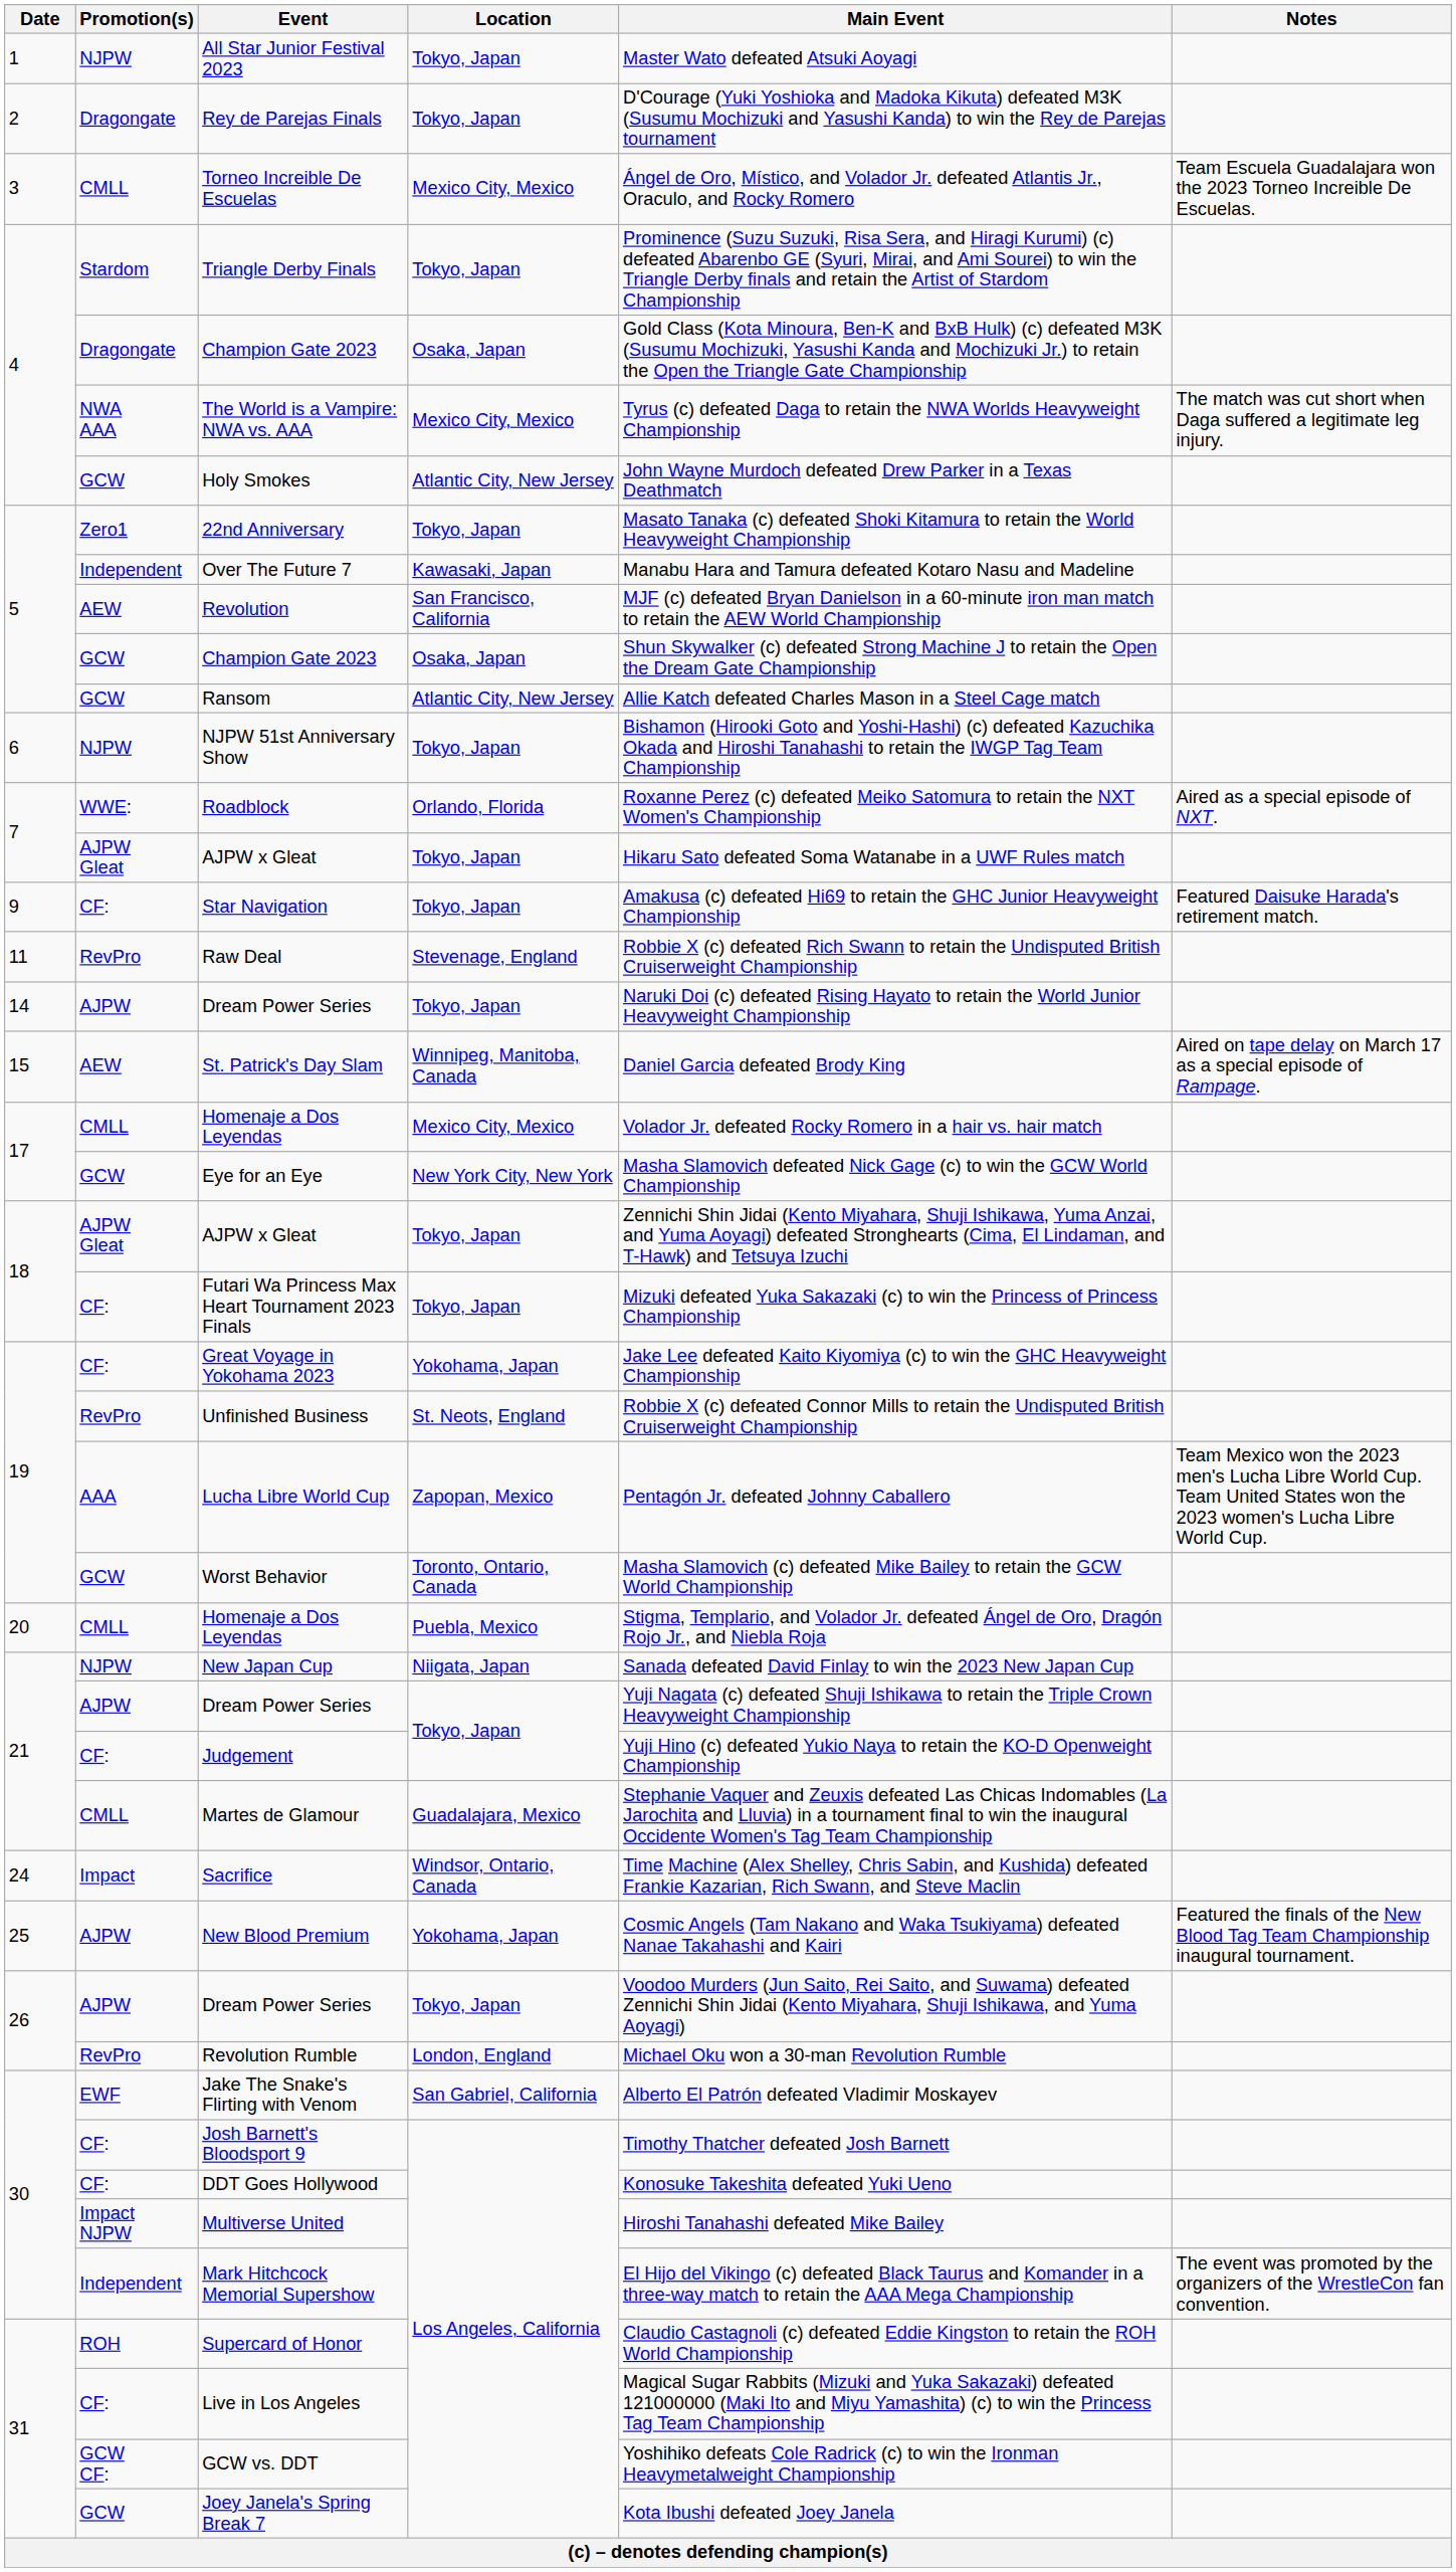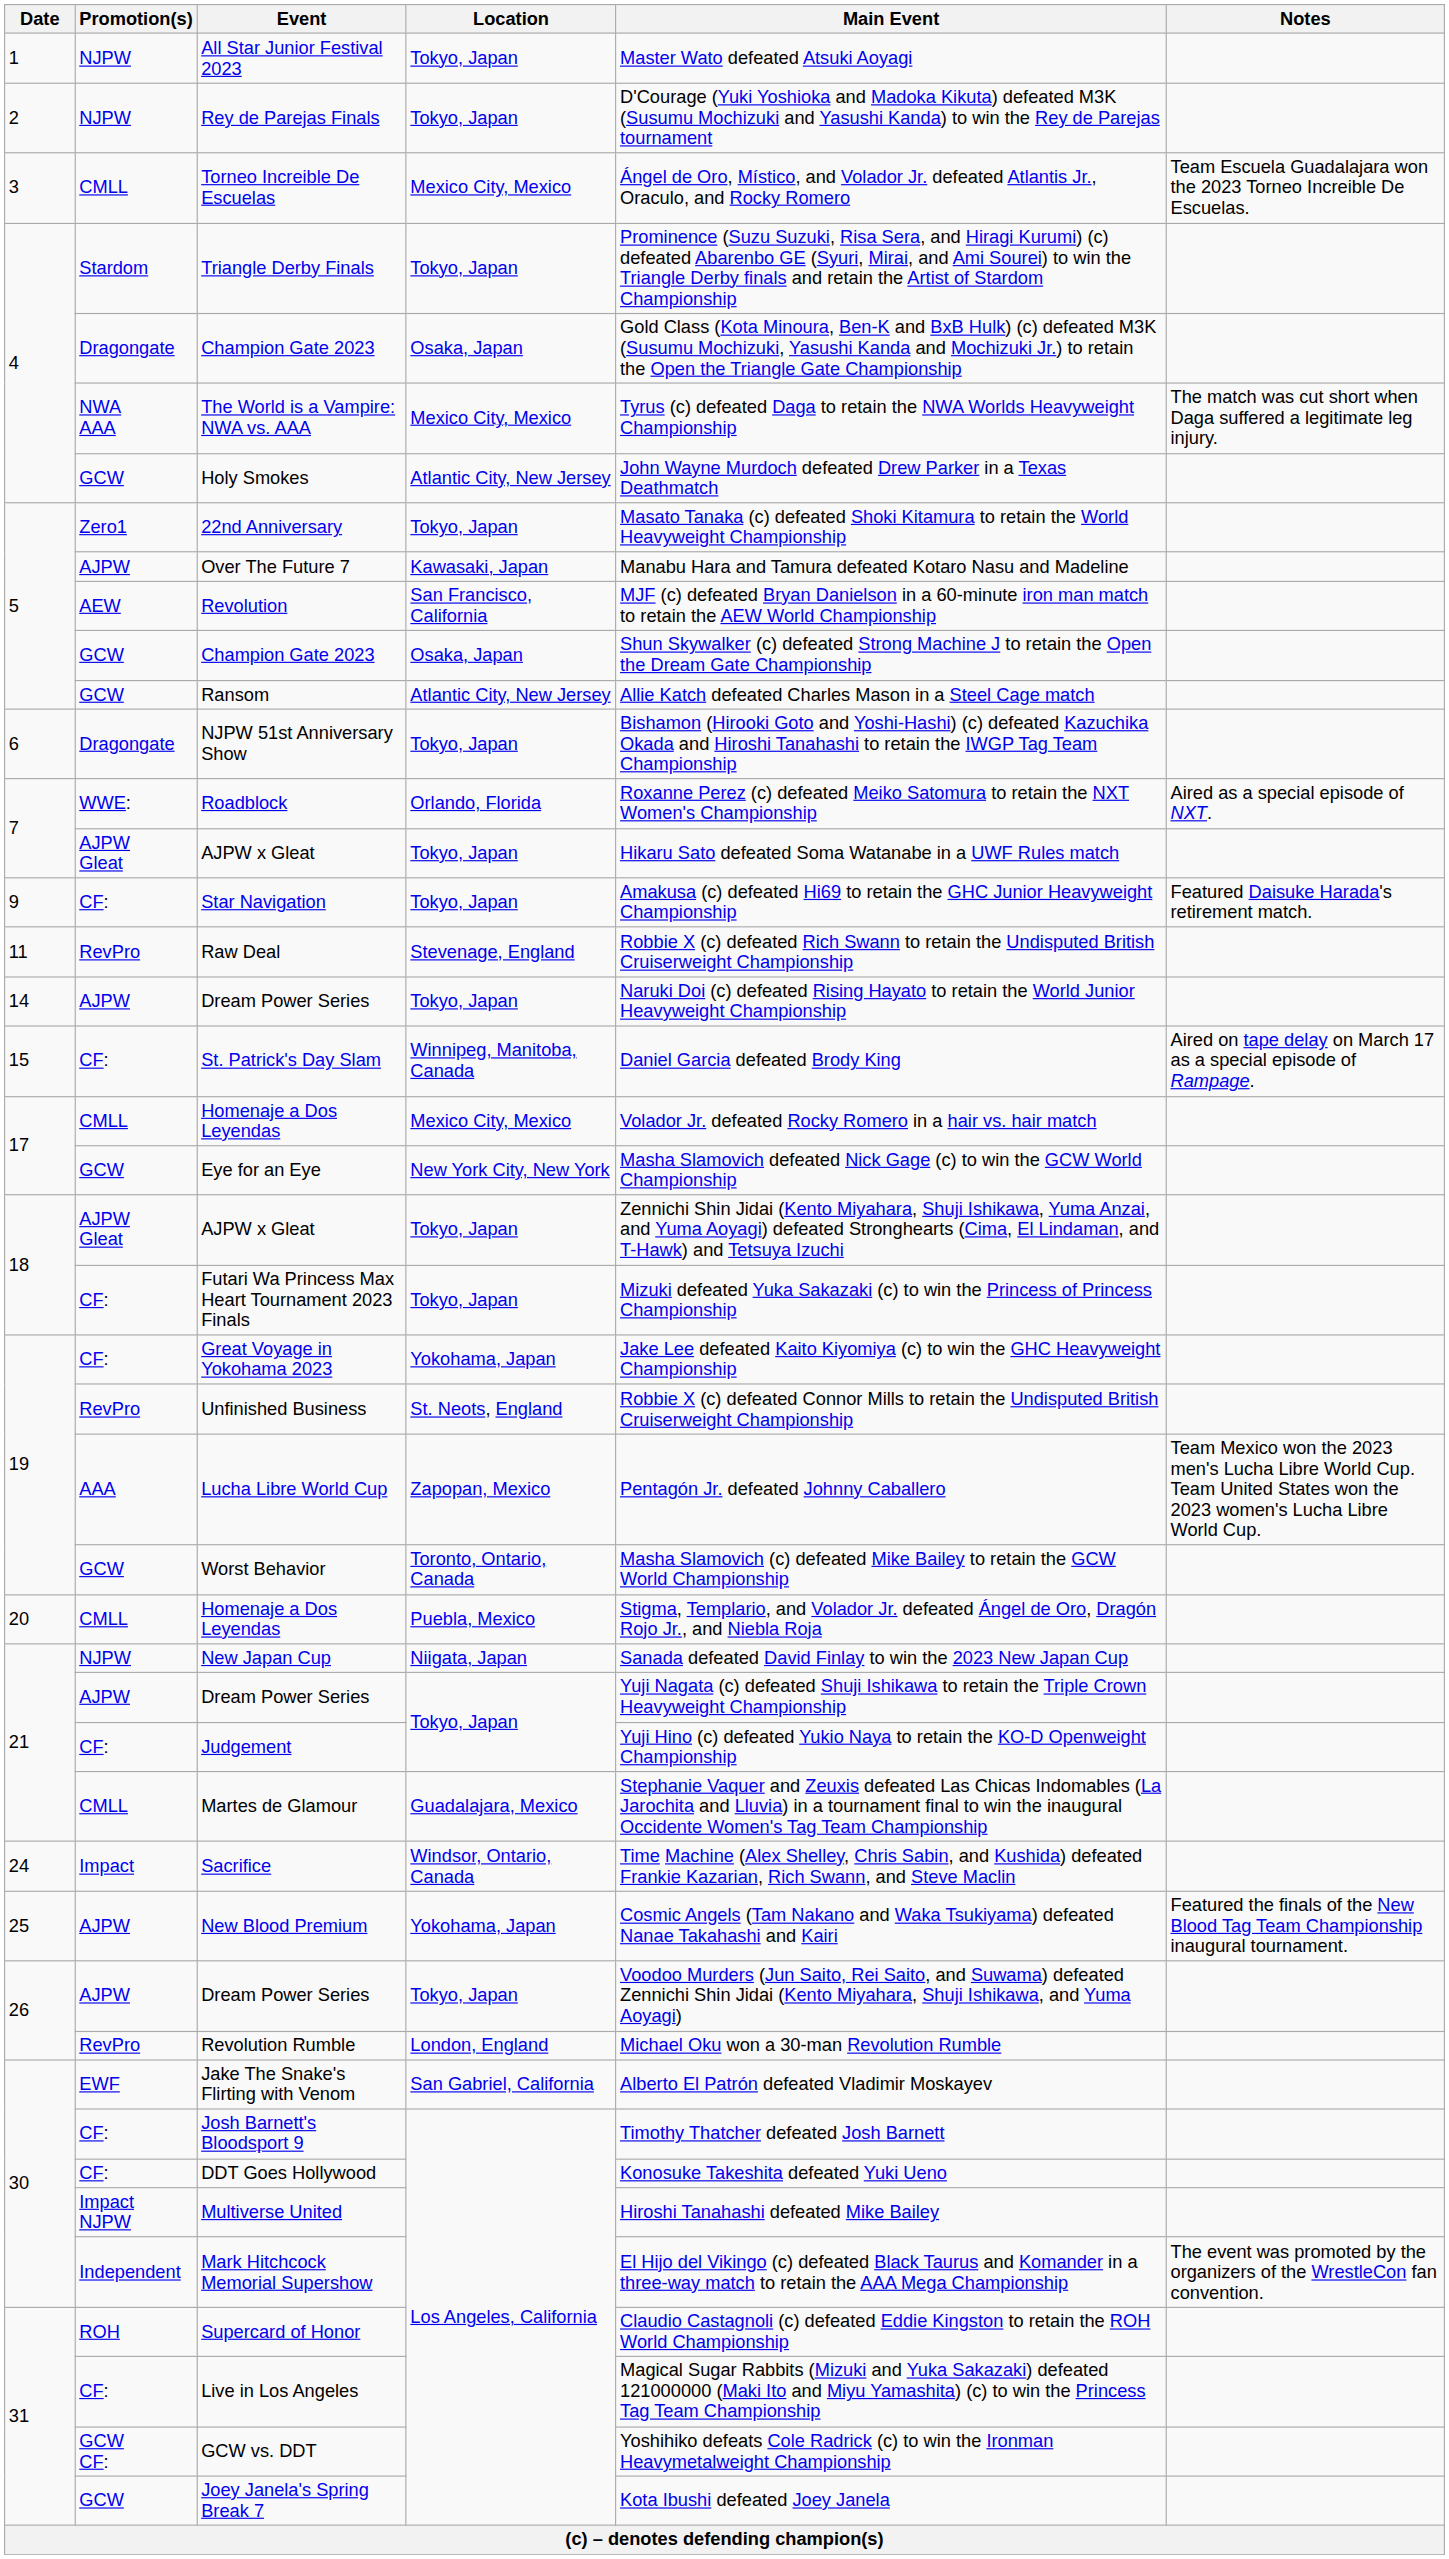Rey de Parejas Finals | Promotion(s): Dragongate -> NJPW
Over The Future 7 | Promotion(s): Independent -> AJPW
NJPW 51st Anniversary Show | Promotion(s): NJPW -> Dragongate
St. Patrick's Day Slam | Promotion(s): AEW -> CF:
